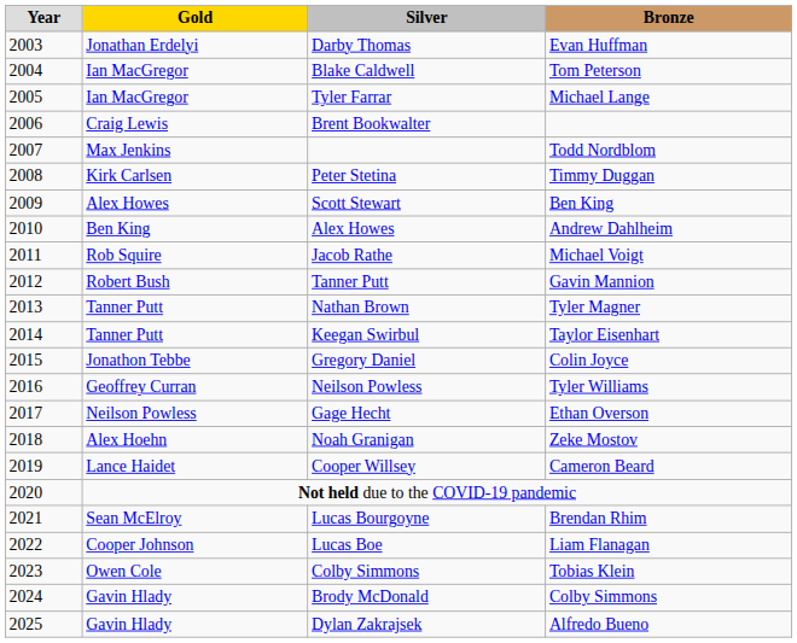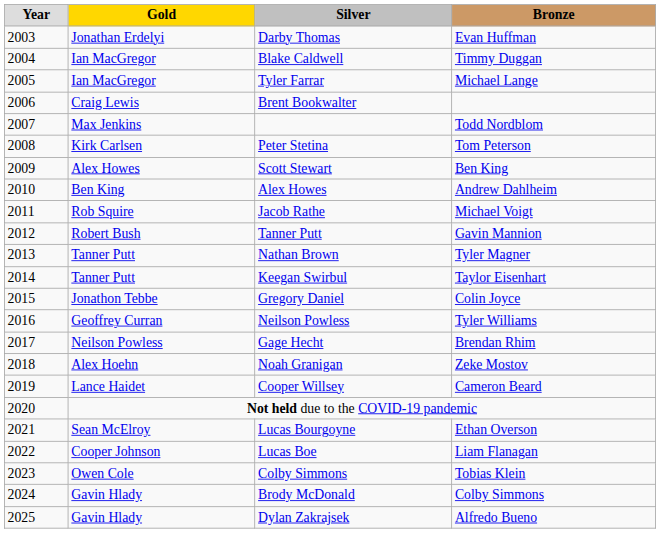Blake Caldwell | Bronze: Tom Peterson -> Timmy Duggan
Peter Stetina | Bronze: Timmy Duggan -> Tom Peterson
Gage Hecht | Bronze: Ethan Overson -> Brendan Rhim
Lucas Bourgoyne | Bronze: Brendan Rhim -> Ethan Overson
